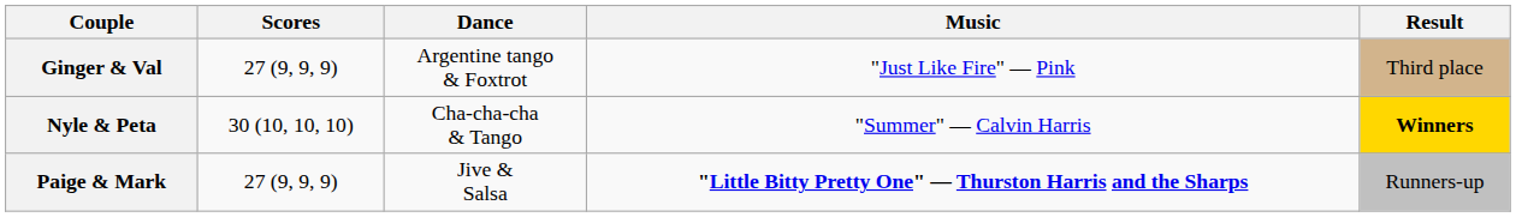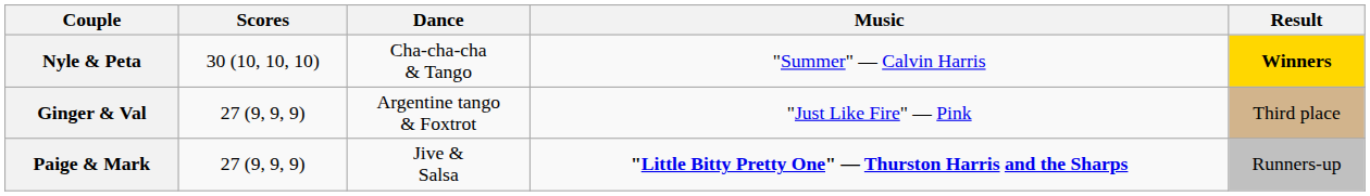rows swapped: Ginger & Val <-> Nyle & Peta
